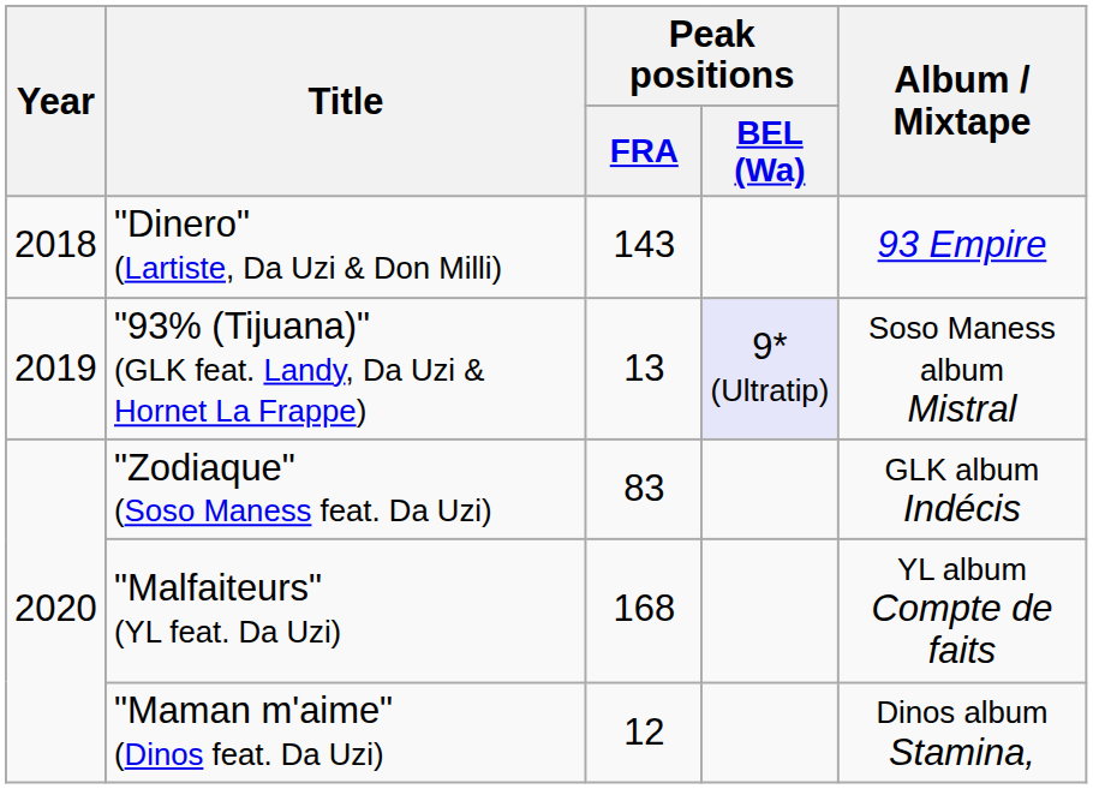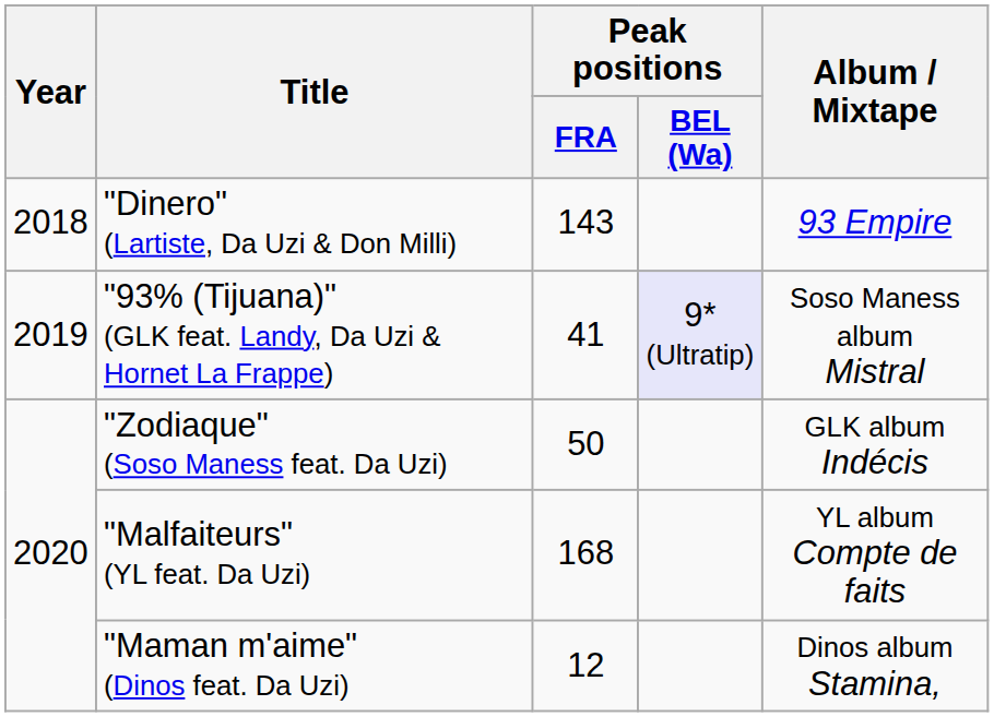"93% (Tijuana)" (GLK feat. Landy, Da Uzi & Hornet La Frappe) | Peak positions / FRA: 13 -> 41
"Zodiaque" (Soso Maness feat. Da Uzi) | Peak positions / FRA: 83 -> 50
